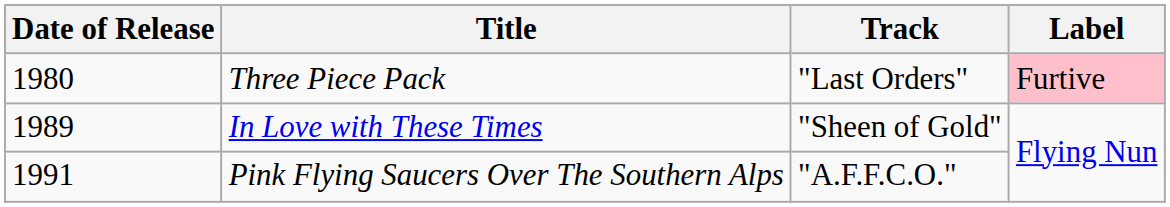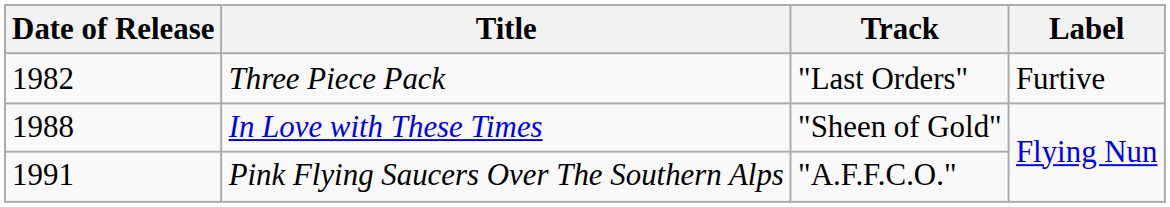Three Piece Pack | Date of Release: 1980 -> 1982
Three Piece Pack | Label: pink background -> no background
In Love with These Times | Date of Release: 1989 -> 1988
